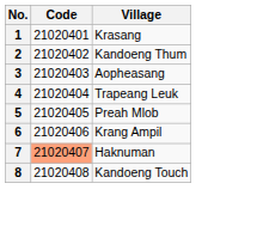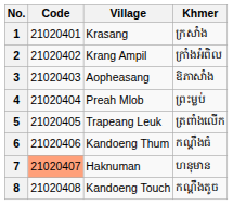+ column: Khmer | ក្រសាំង | ក្រាំងអំពិល | ឱភាសាំង | ព្រះម្លប់ | ត្រពាំងលើក | កណ្ដឹងធំ | ហនុមាន | កណ្ដឹងតូច
2 | Village: Kandoeng Thum -> Krang Ampil
4 | Village: Trapeang Leuk -> Preah Mlob
5 | Village: Preah Mlob -> Trapeang Leuk
6 | Village: Krang Ampil -> Kandoeng Thum
